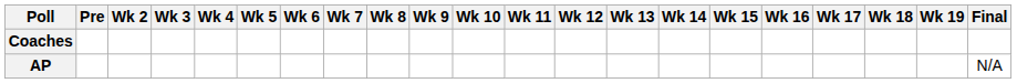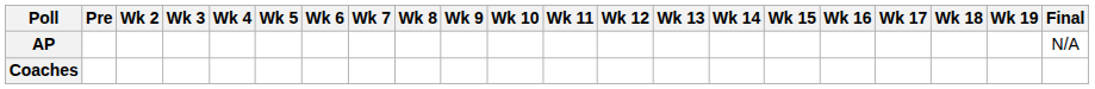rows swapped: AP <-> Coaches
